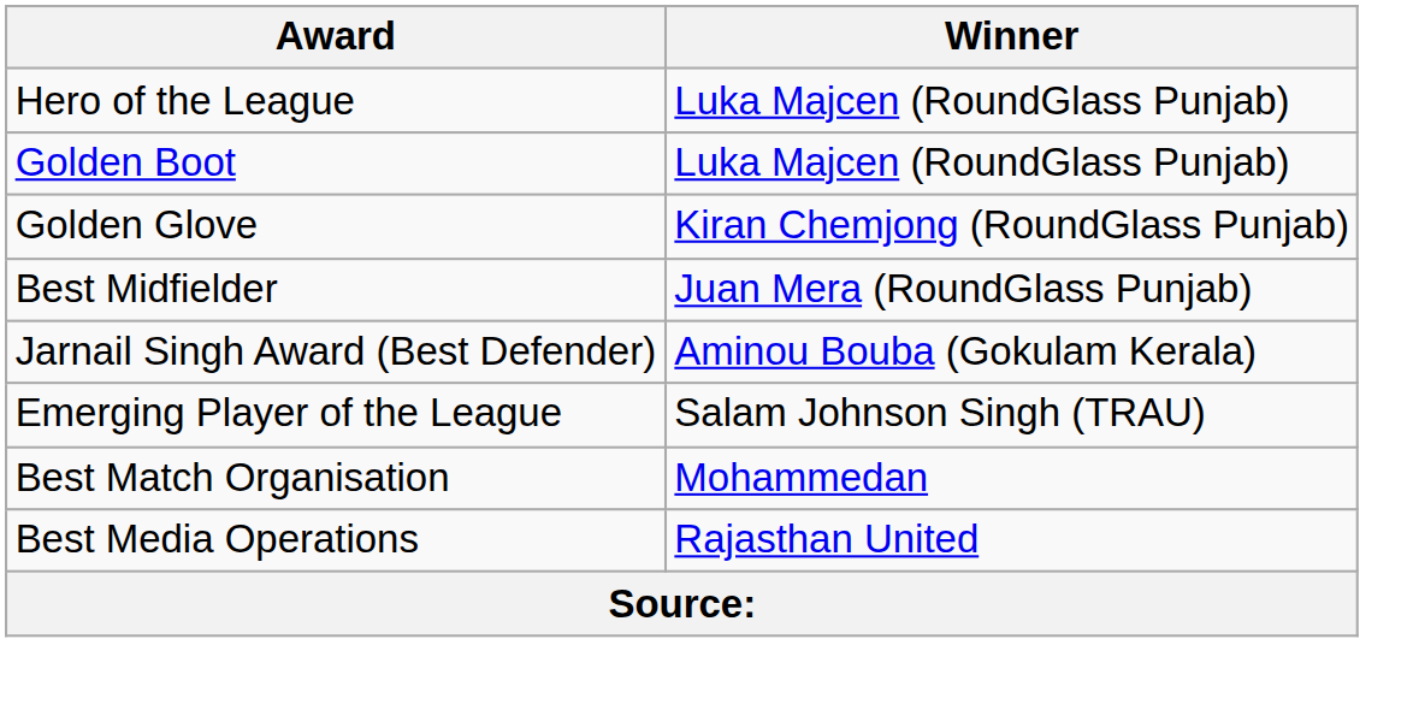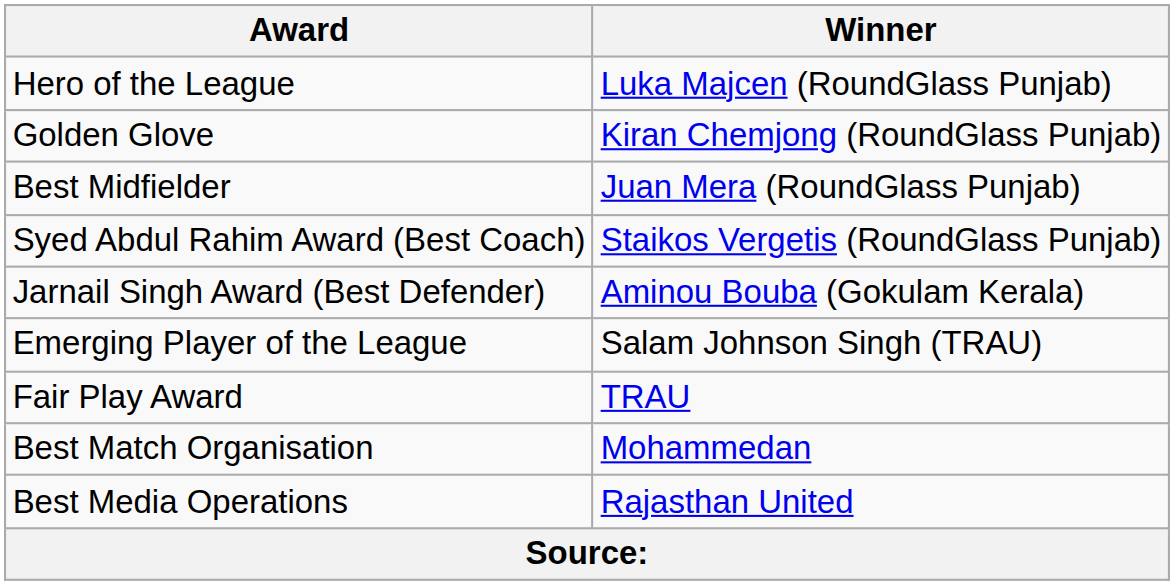- row: Golden Boot | Luka Majcen (RoundGlass Punjab)
+ row: Syed Abdul Rahim Award (Best Coach) | Staikos Vergetis (RoundGlass Punjab)
+ row: Fair Play Award | TRAU
